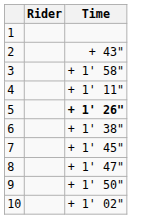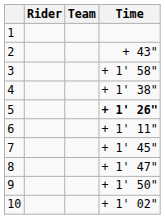+ column: Team
4 | Time: + 1' 11" -> + 1' 38"
6 | Time: + 1' 38" -> + 1' 11"
